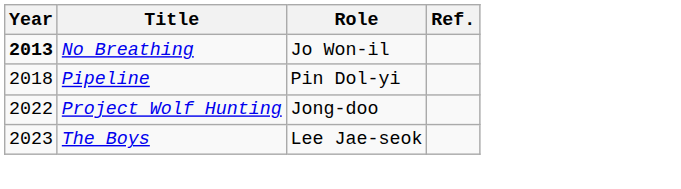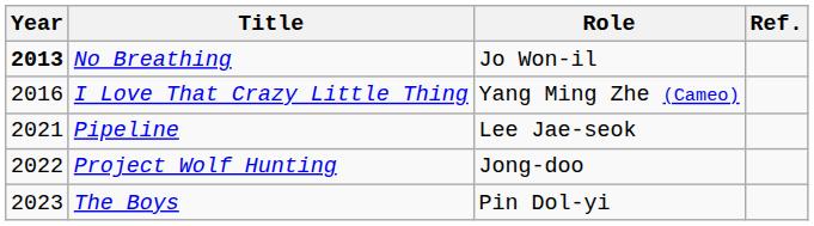+ row: 2016 | I Love That Crazy Little Thing | Yang Ming Zhe (Cameo)
Pipeline | Year: 2018 -> 2021
Pipeline | Role: Pin Dol-yi -> Lee Jae-seok
The Boys | Role: Lee Jae-seok -> Pin Dol-yi
